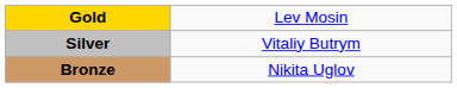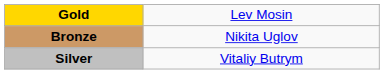rows swapped: Silver <-> Bronze
